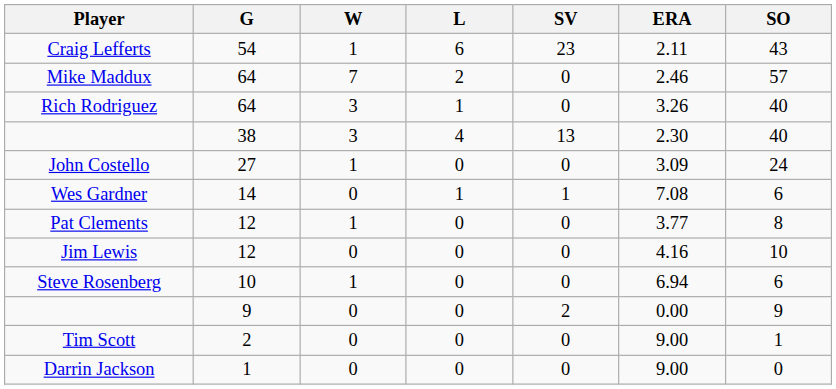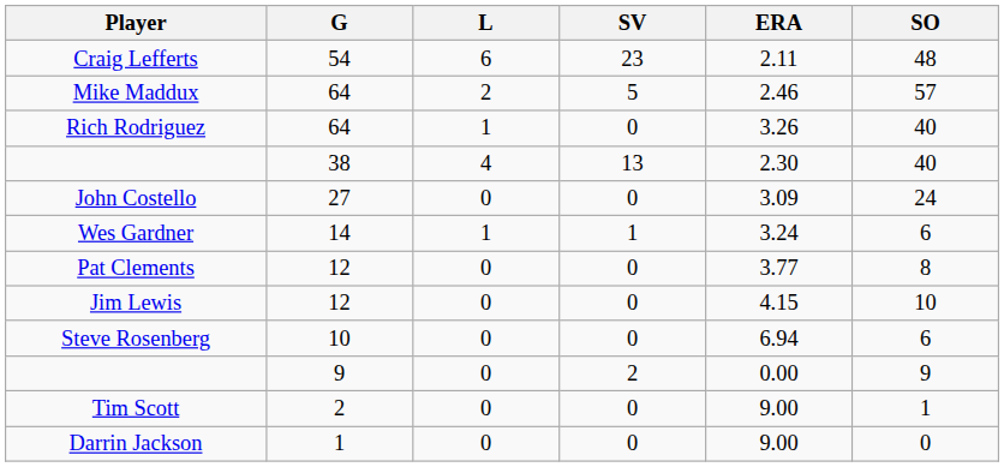- column: W | 1 | 7 | 3 | 3 | 1 | 0 | 1 | 0 | 1 | 0 | 0 | 0
Craig Lefferts | SO: 43 -> 48
Mike Maddux | SV: 0 -> 5
Wes Gardner | ERA: 7.08 -> 3.24
Jim Lewis | ERA: 4.16 -> 4.15
